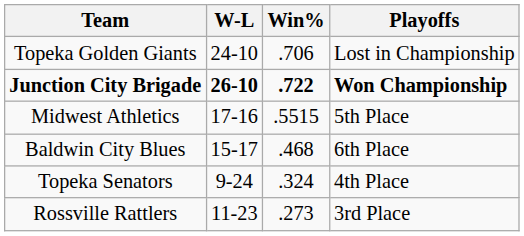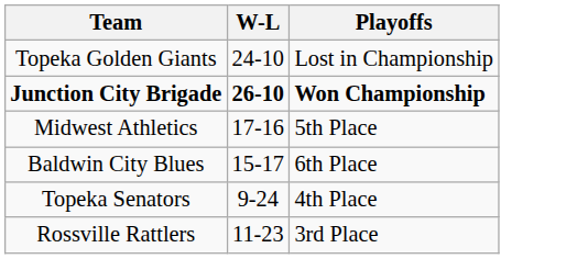- column: Win% | .706 | .722 | .5515 | .468 | .324 | .273
